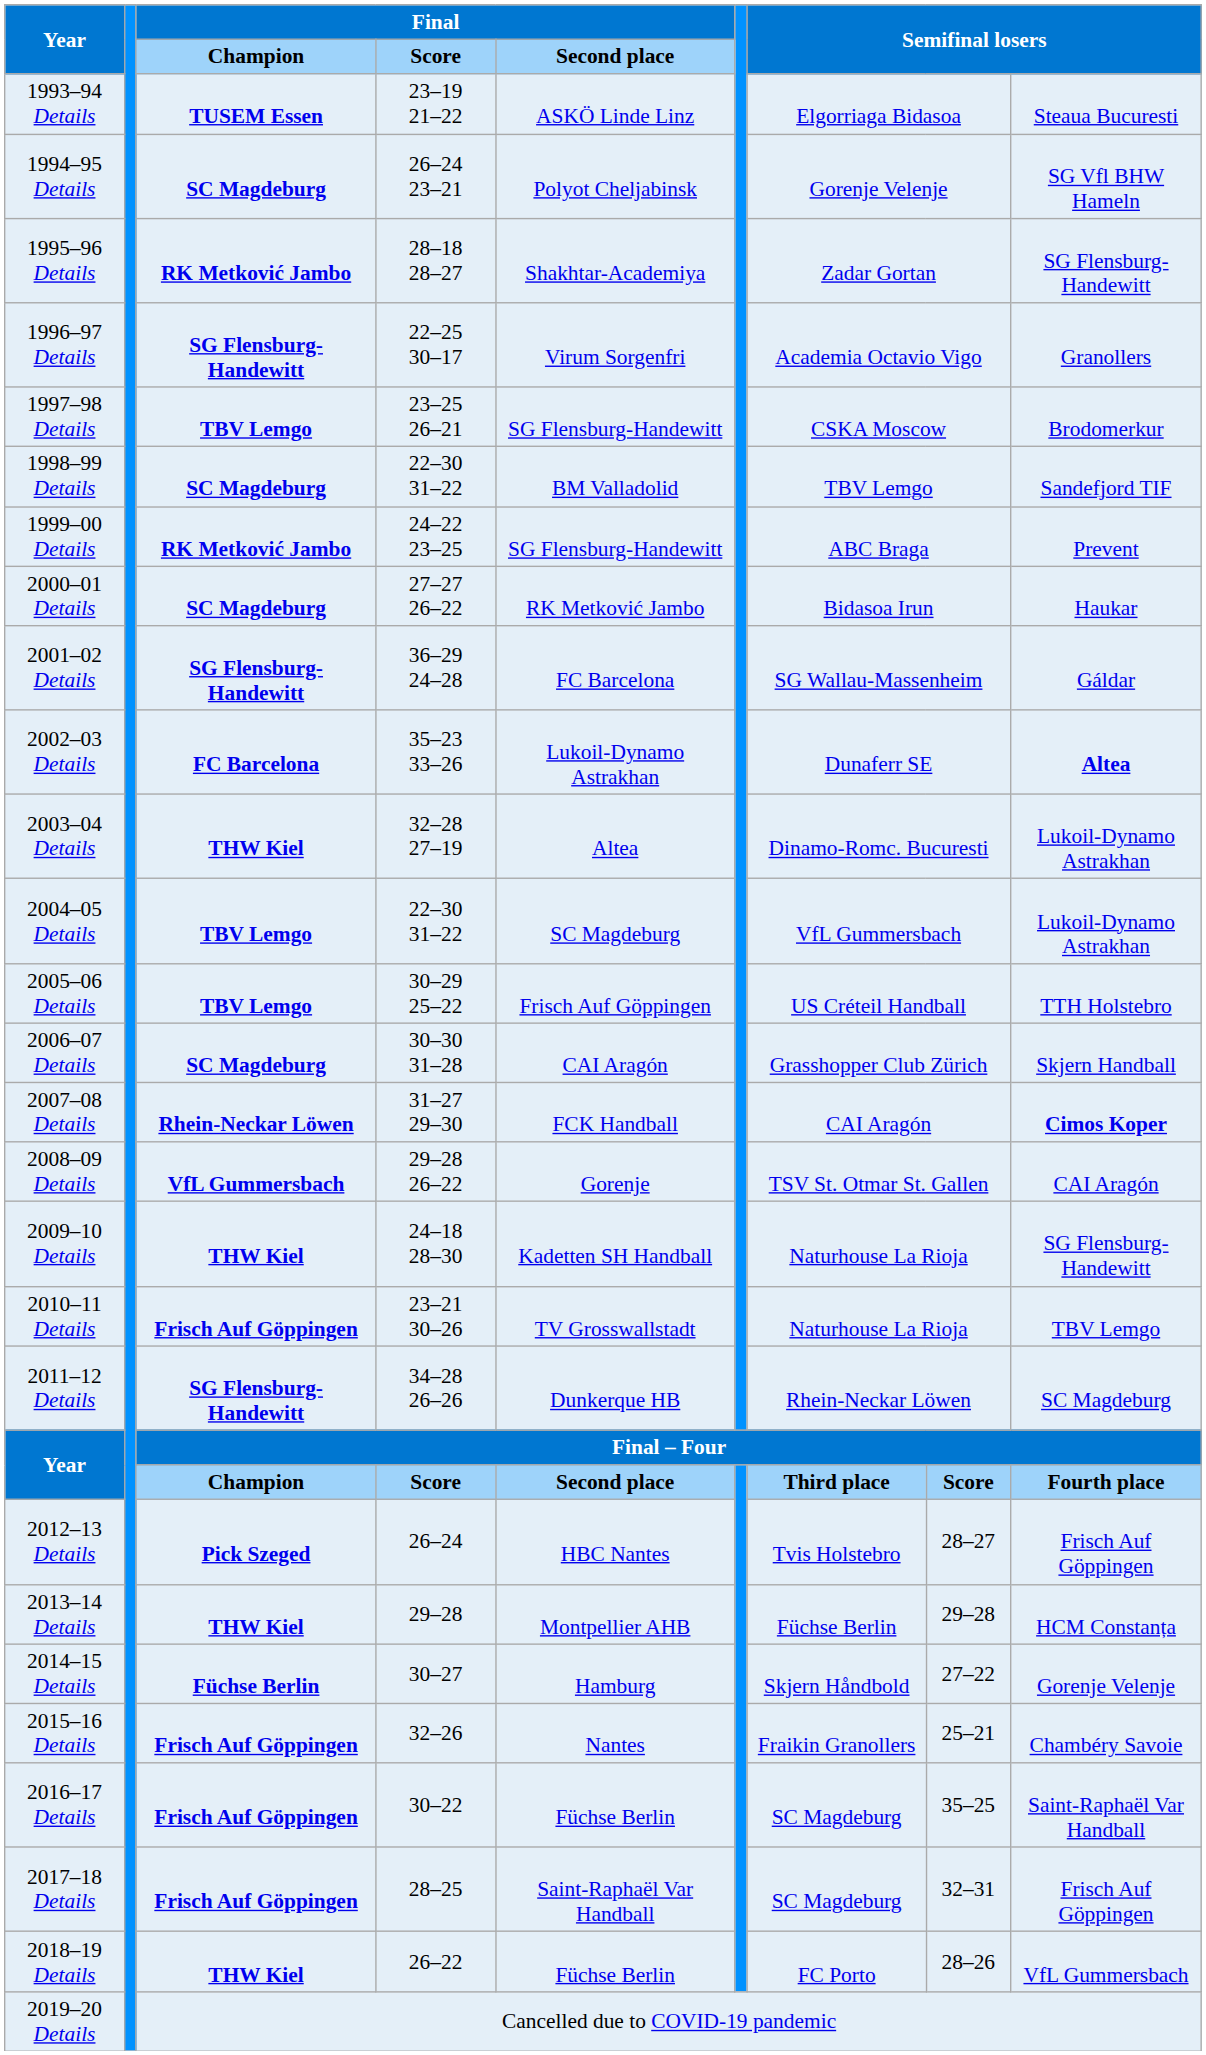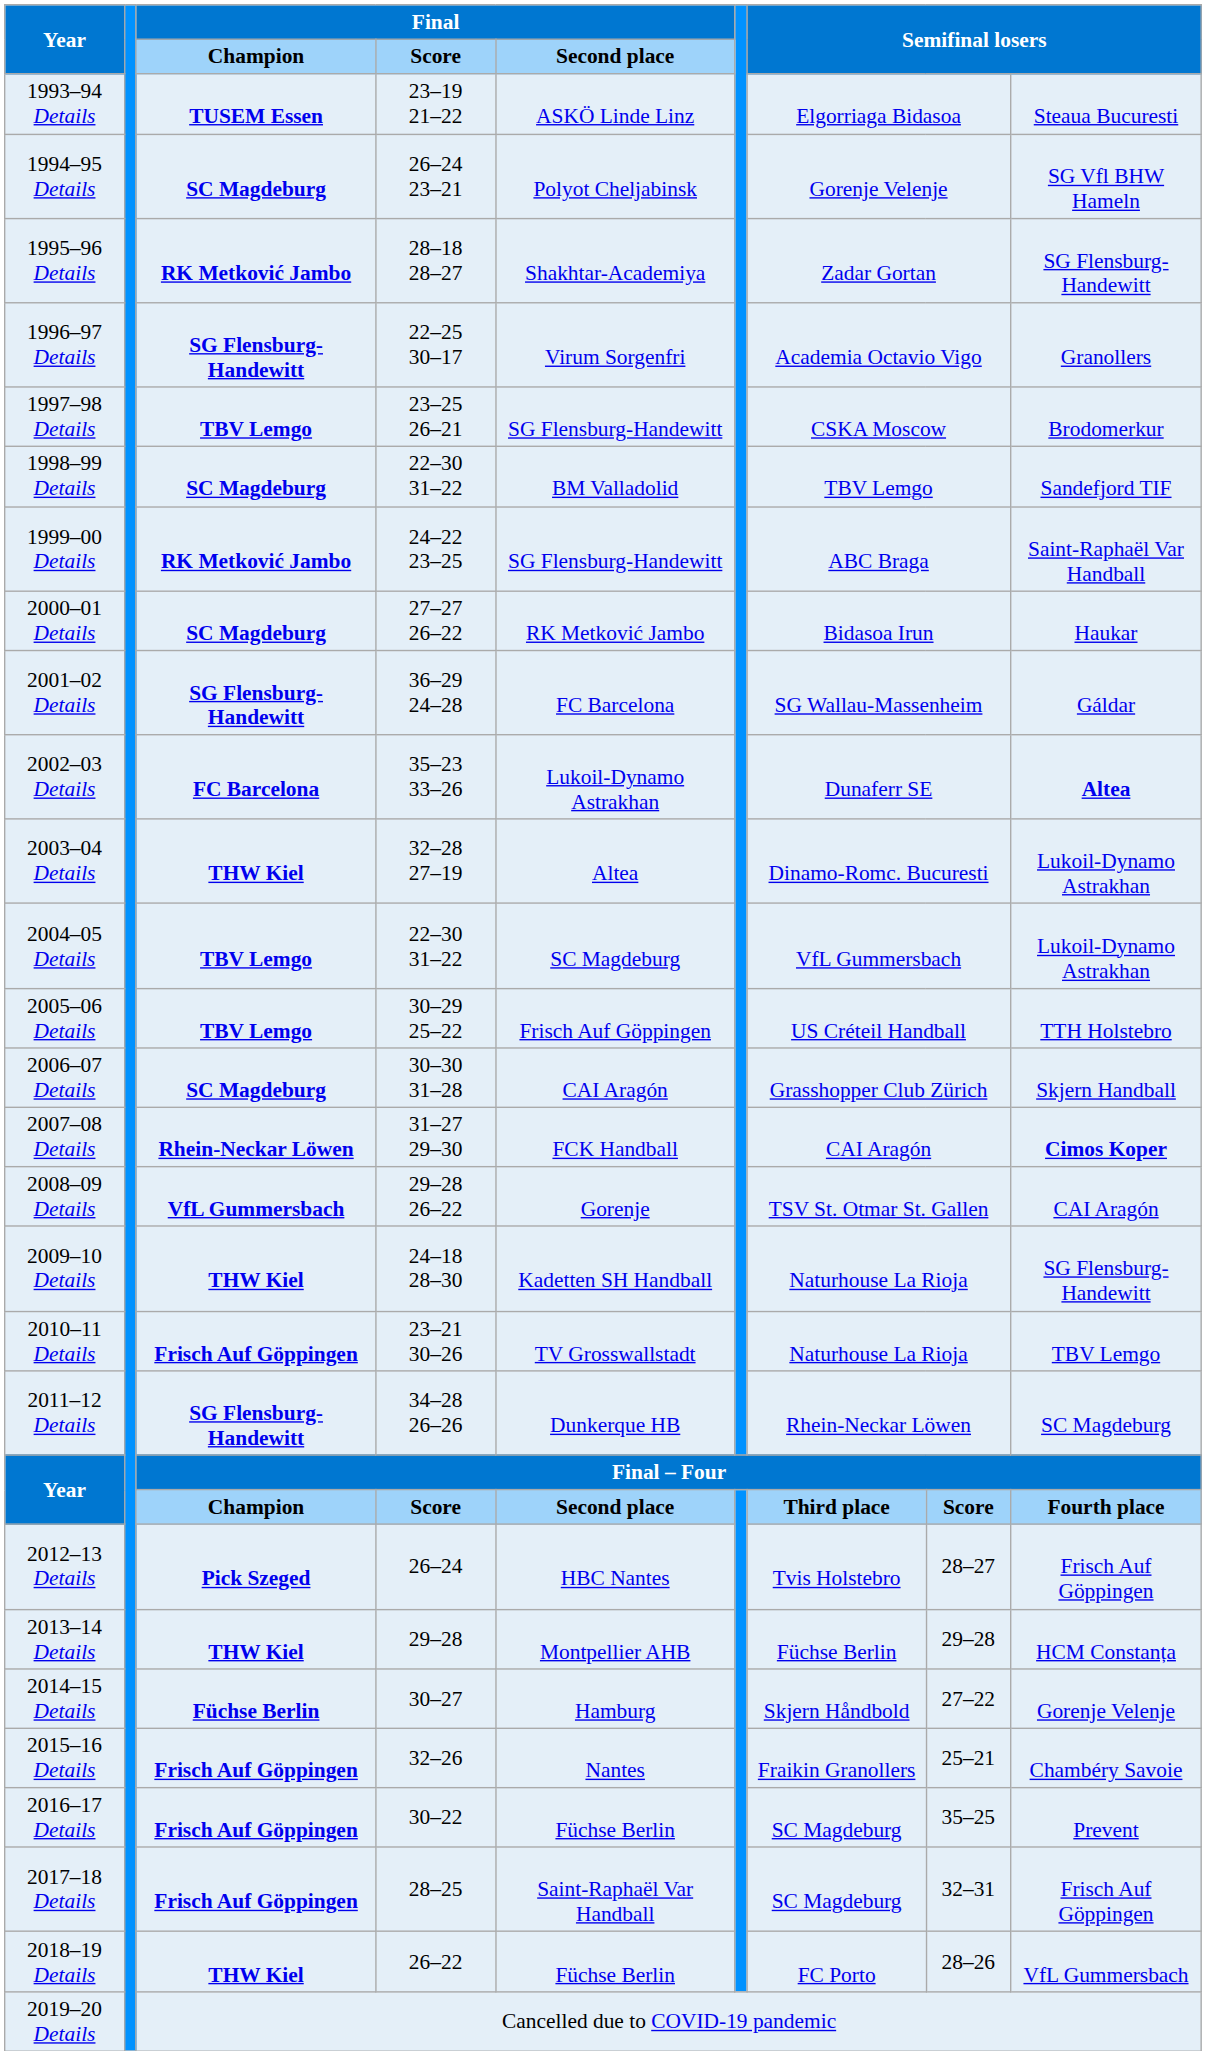1999–00 Details | column 9: Prevent -> Saint-Raphaël Var Handball
2016–17 Details | column 9: Saint-Raphaël Var Handball -> Prevent
